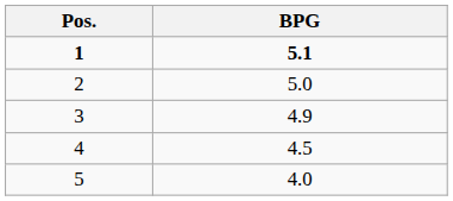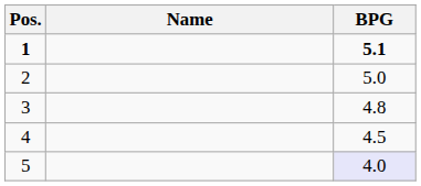+ column: Name
3 | BPG: 4.9 -> 4.8
5 | BPG: no background -> lavender background
